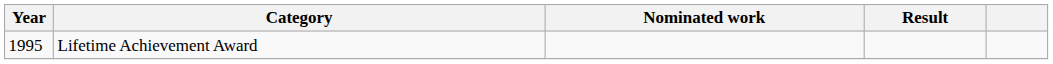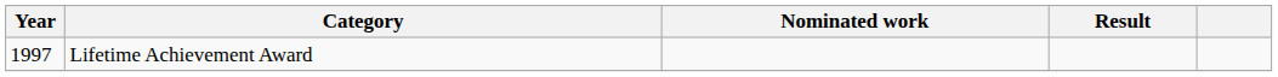Lifetime Achievement Award | Year: 1995 -> 1997
